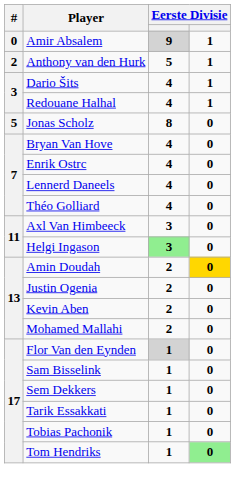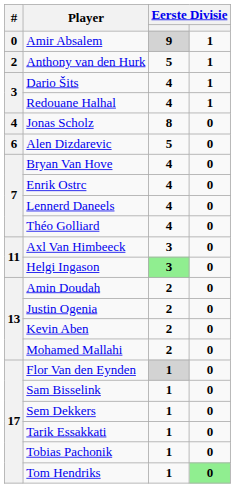Jonas Scholz | #: 5 -> 4
+ row: 6 | Alen Dizdarevic | 5 | 0
Amin Doudah | column 4: gold background -> no background
